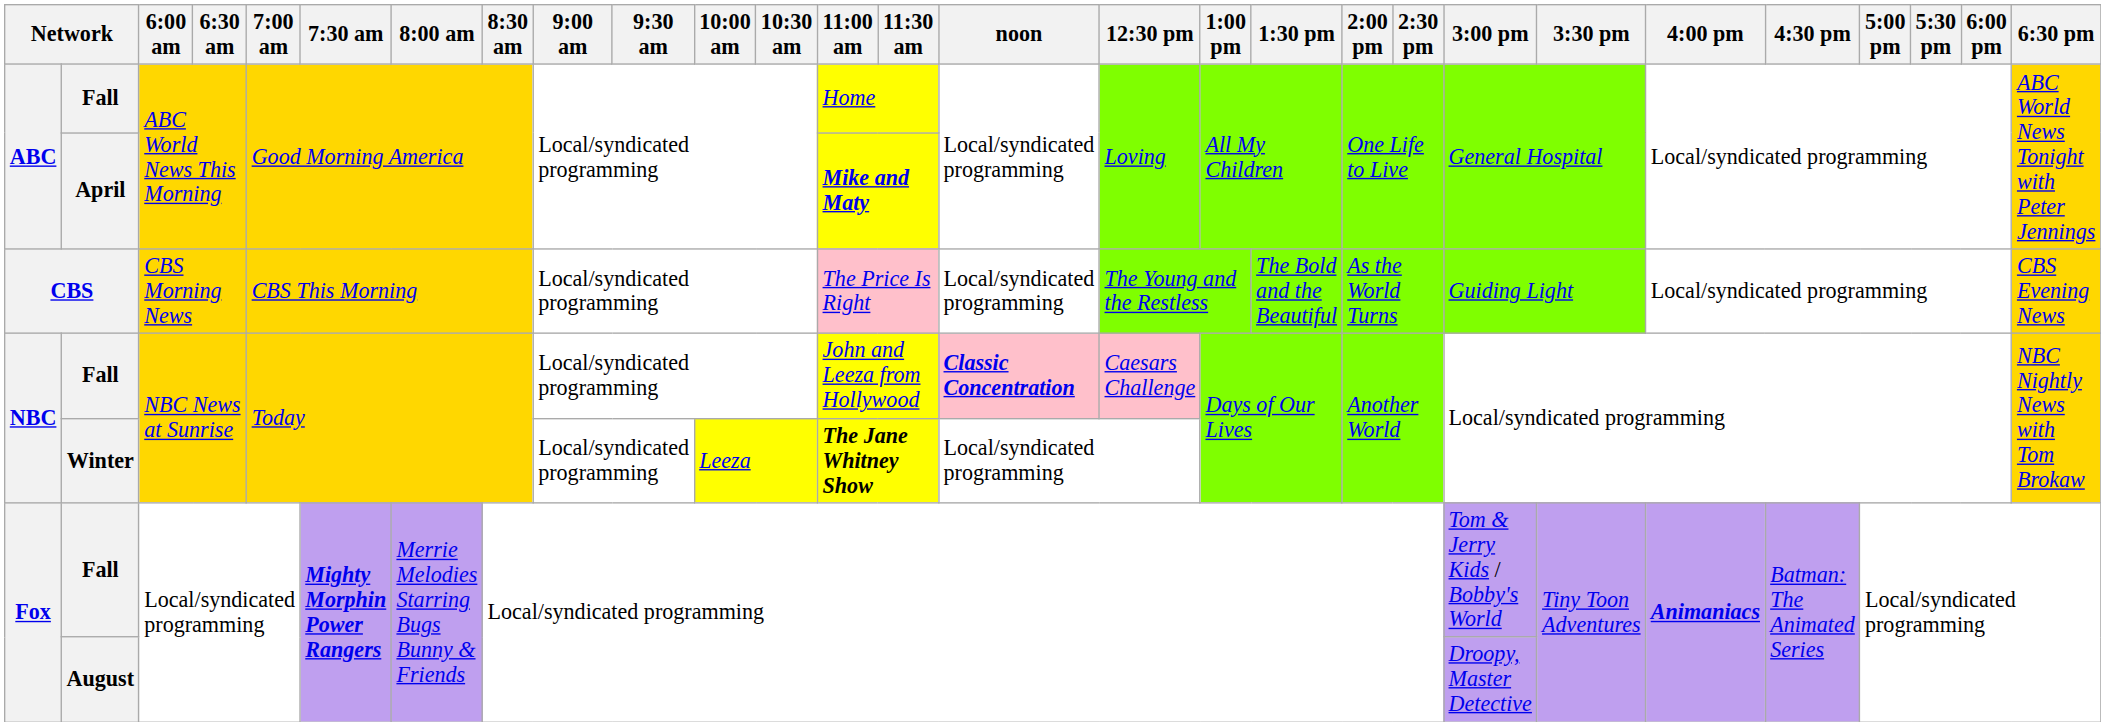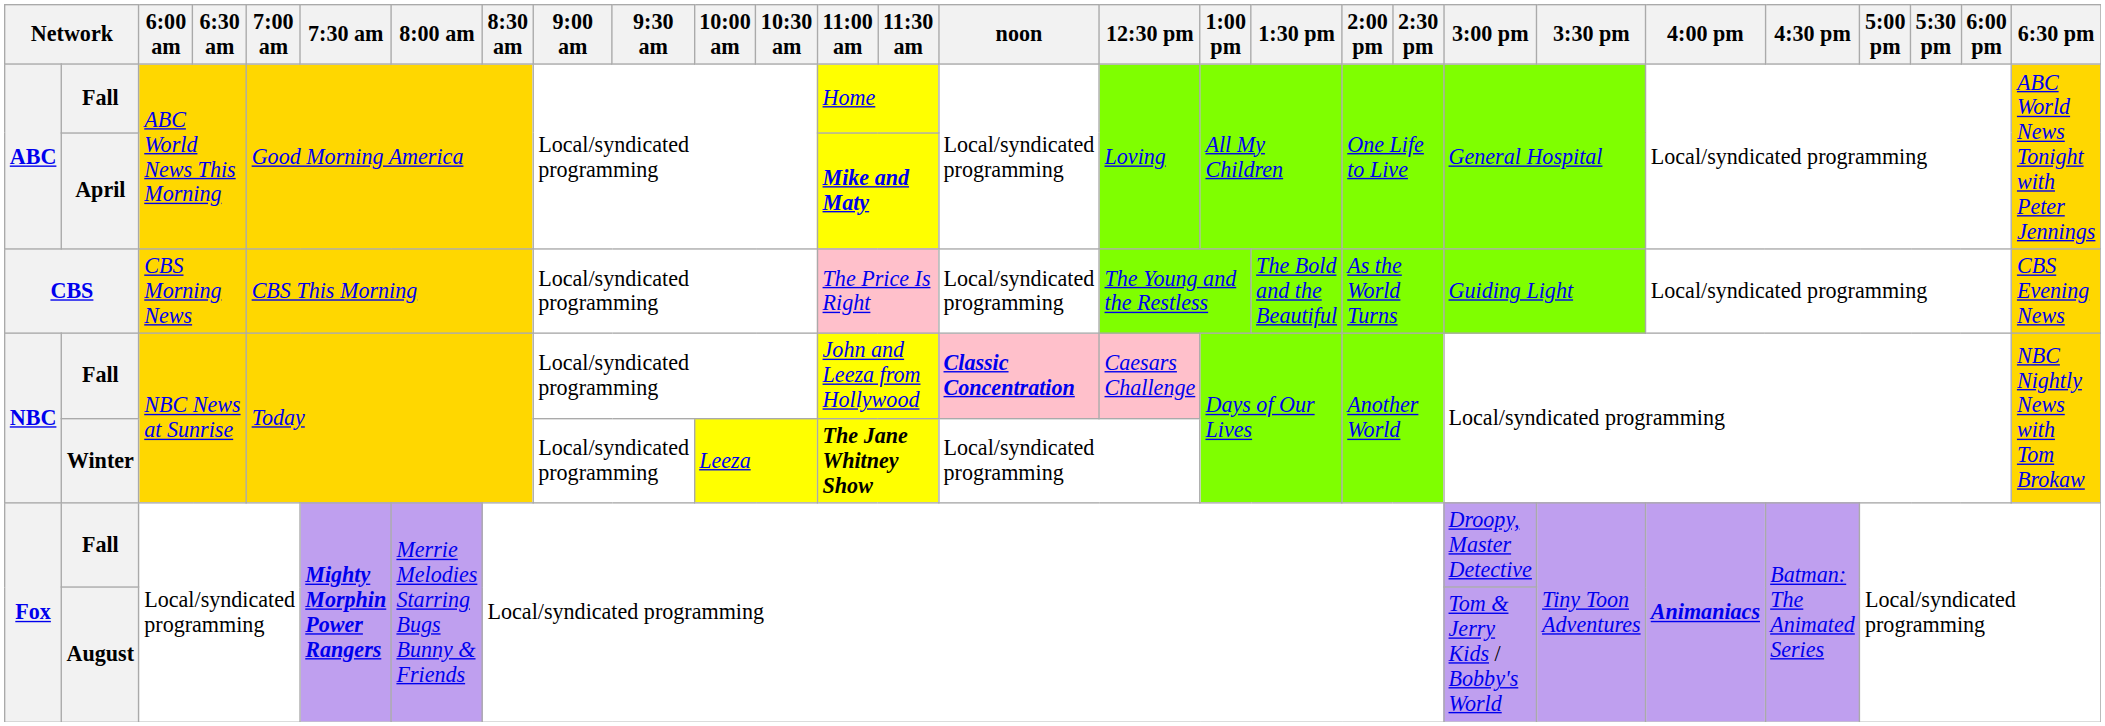Fox / Fall | 3:00 pm: Tom & Jerry Kids / Bobby's World -> Droopy, Master Detective
August | 3:00 pm: Droopy, Master Detective -> Tom & Jerry Kids / Bobby's World
